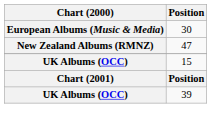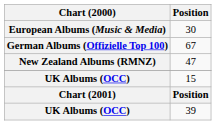+ row: German Albums (Offizielle Top 100) | 67
